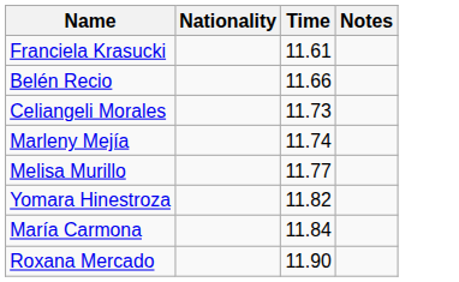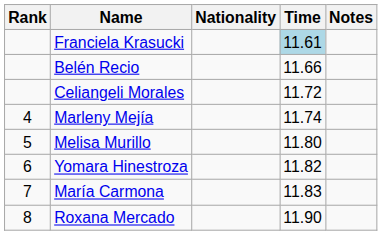+ column: Rank | 4 | 5 | 6 | 7 | 8
Franciela Krasucki | Time: no background -> lightblue background
Celiangeli Morales | Time: 11.73 -> 11.72
Melisa Murillo | Time: 11.77 -> 11.80
María Carmona | Time: 11.84 -> 11.83
